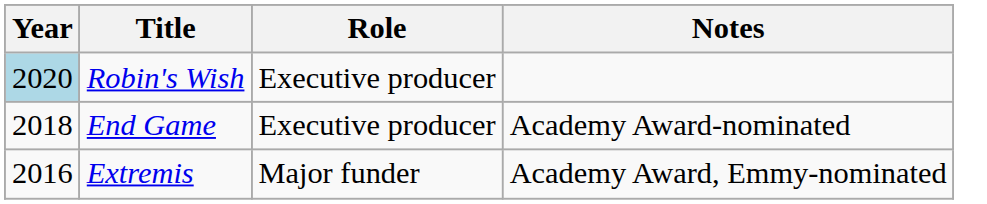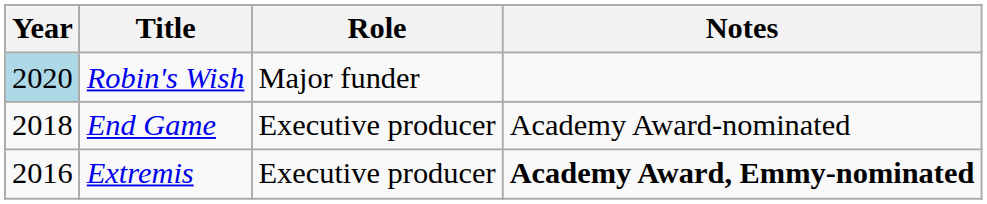Robin's Wish | Role: Executive producer -> Major funder
Extremis | Role: Major funder -> Executive producer
Extremis | Notes: normal -> bold
